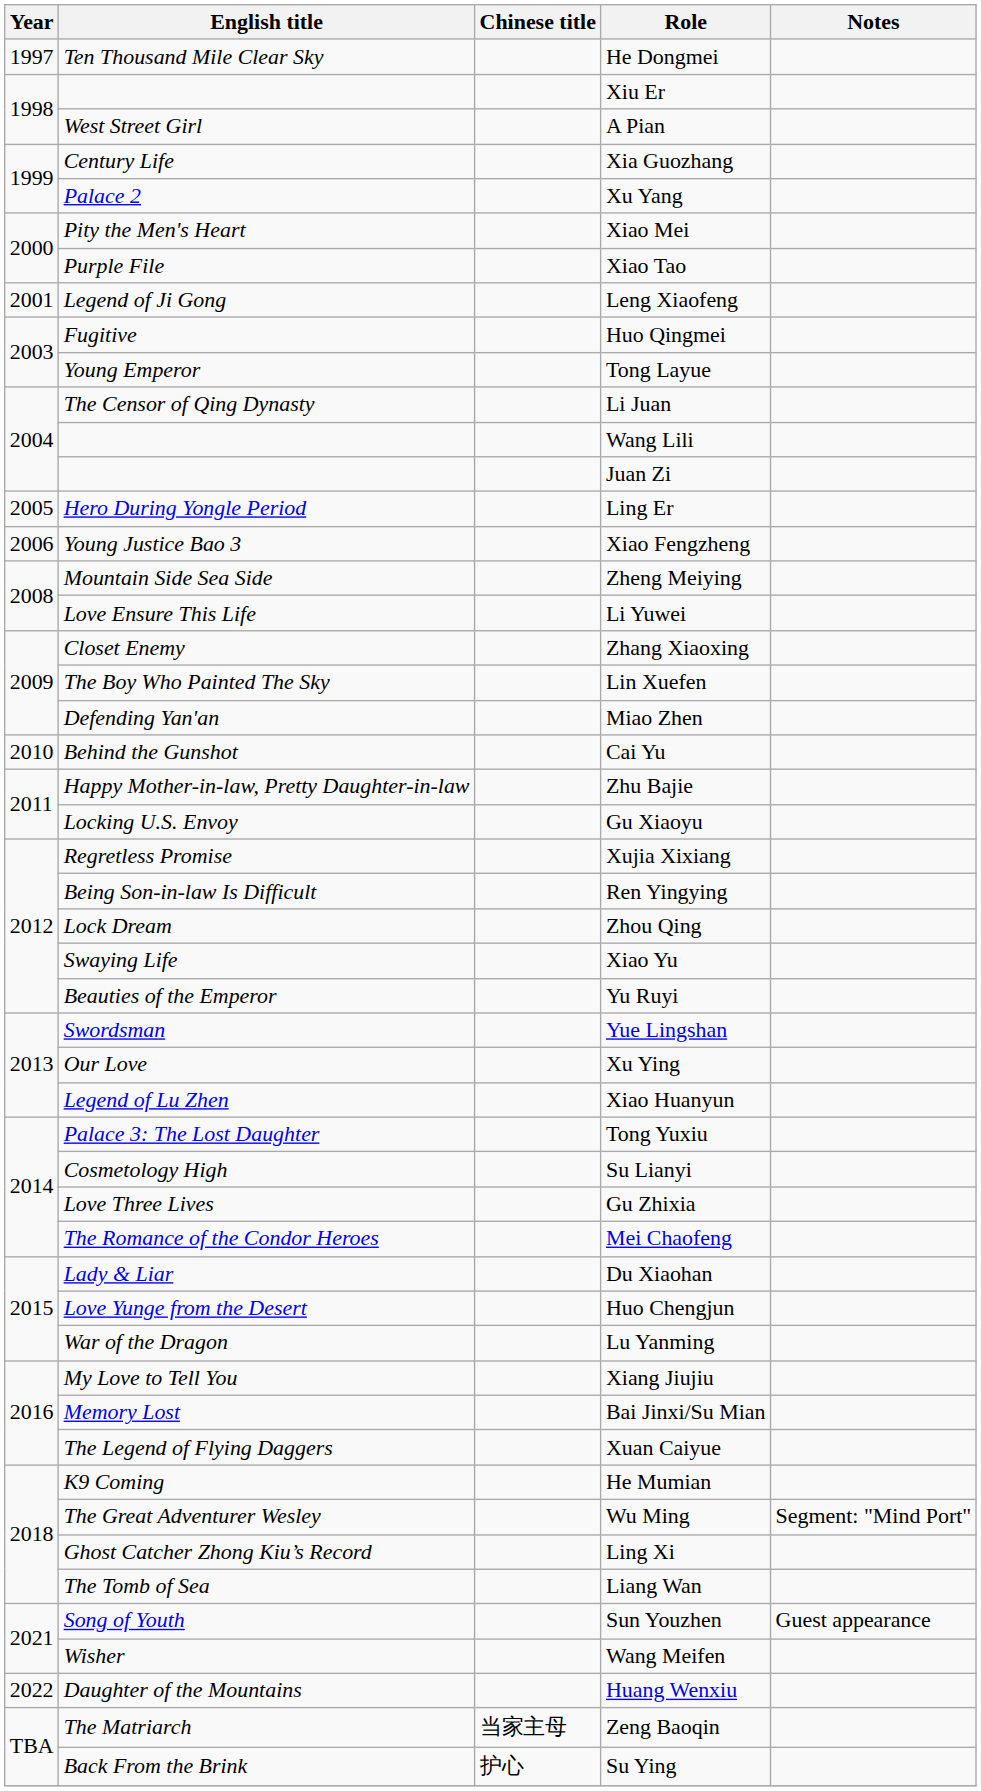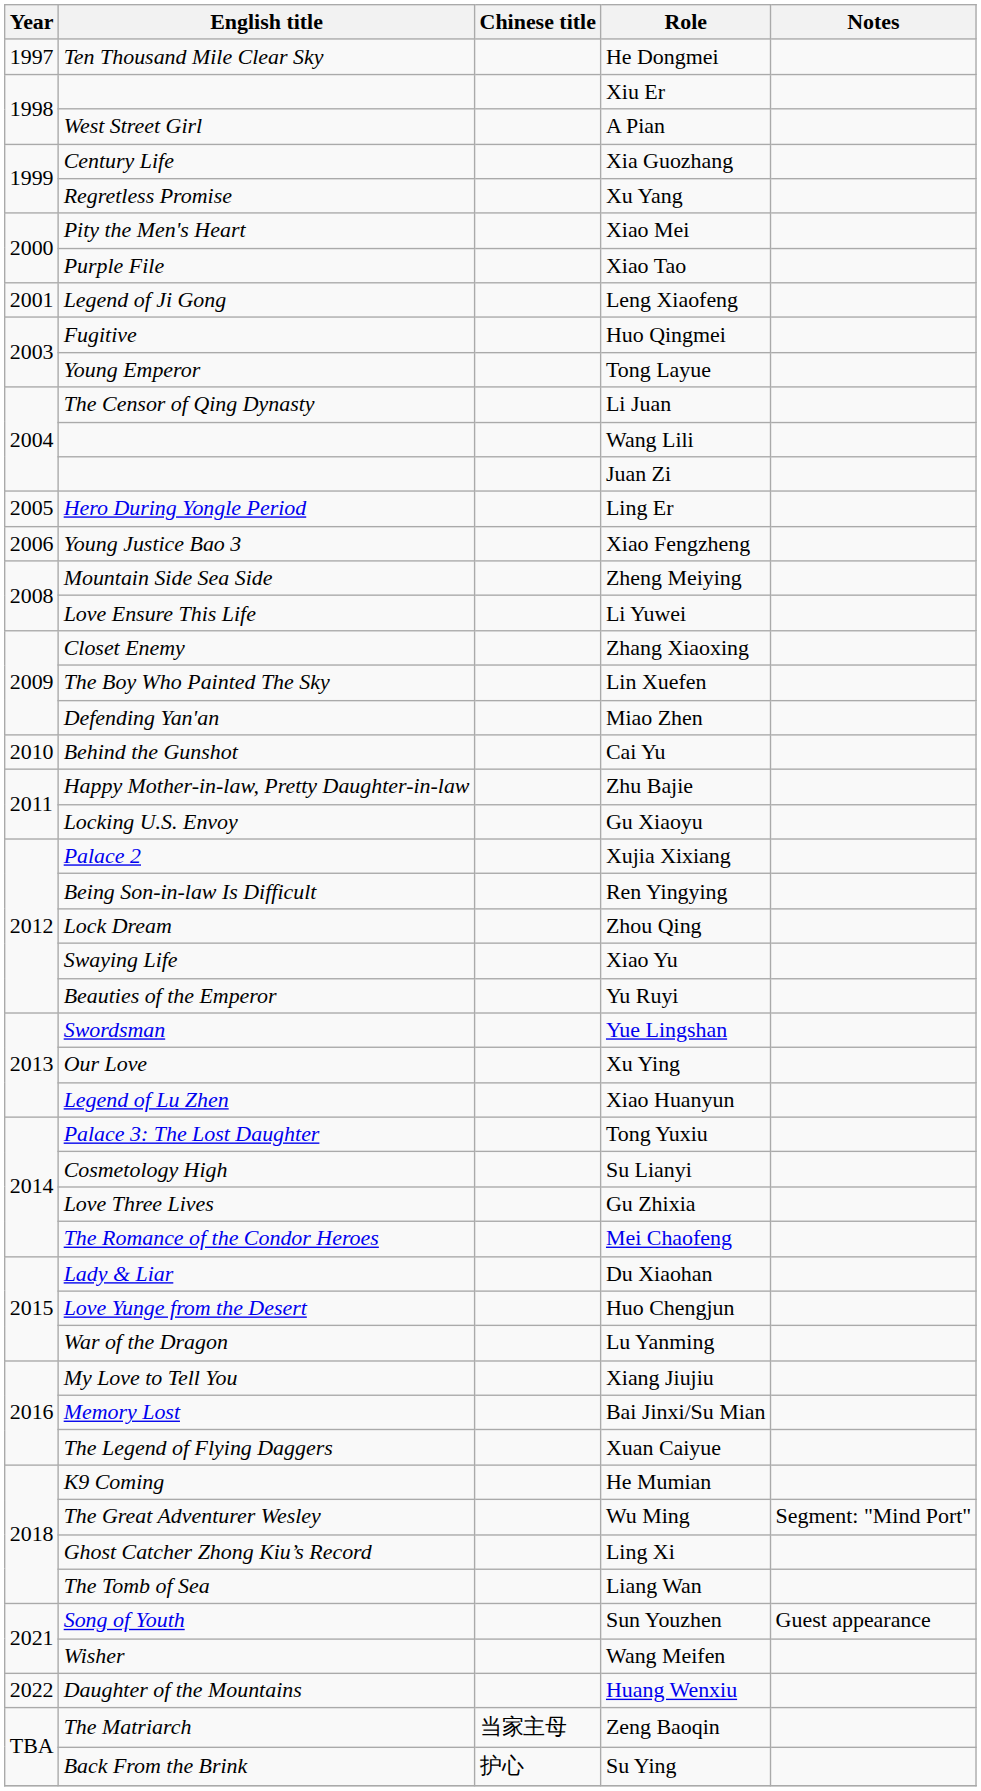Xu Yang | English title: Palace 2 -> Regretless Promise
Xujia Xixiang | English title: Regretless Promise -> Palace 2
